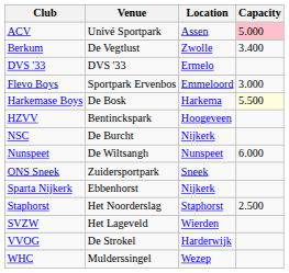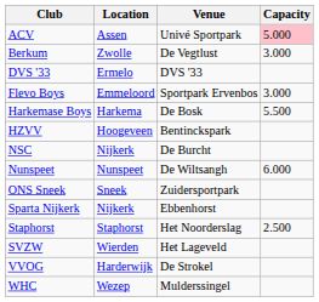columns swapped: Location <-> Venue
Berkum | Capacity: 3.400 -> 3.000
Harkemase Boys | Capacity: lightyellow background -> no background
